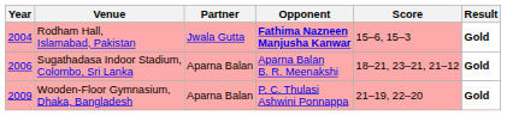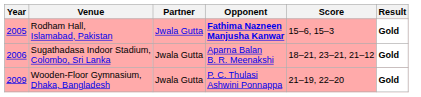Rodham Hall, Islamabad, Pakistan | Year: 2004 -> 2005
Sugathadasa Indoor Stadium, Colombo, Sri Lanka | Partner: Aparna Balan -> Jwala Gutta
Wooden-Floor Gymnasium, Dhaka, Bangladesh | Partner: Aparna Balan -> Jwala Gutta
